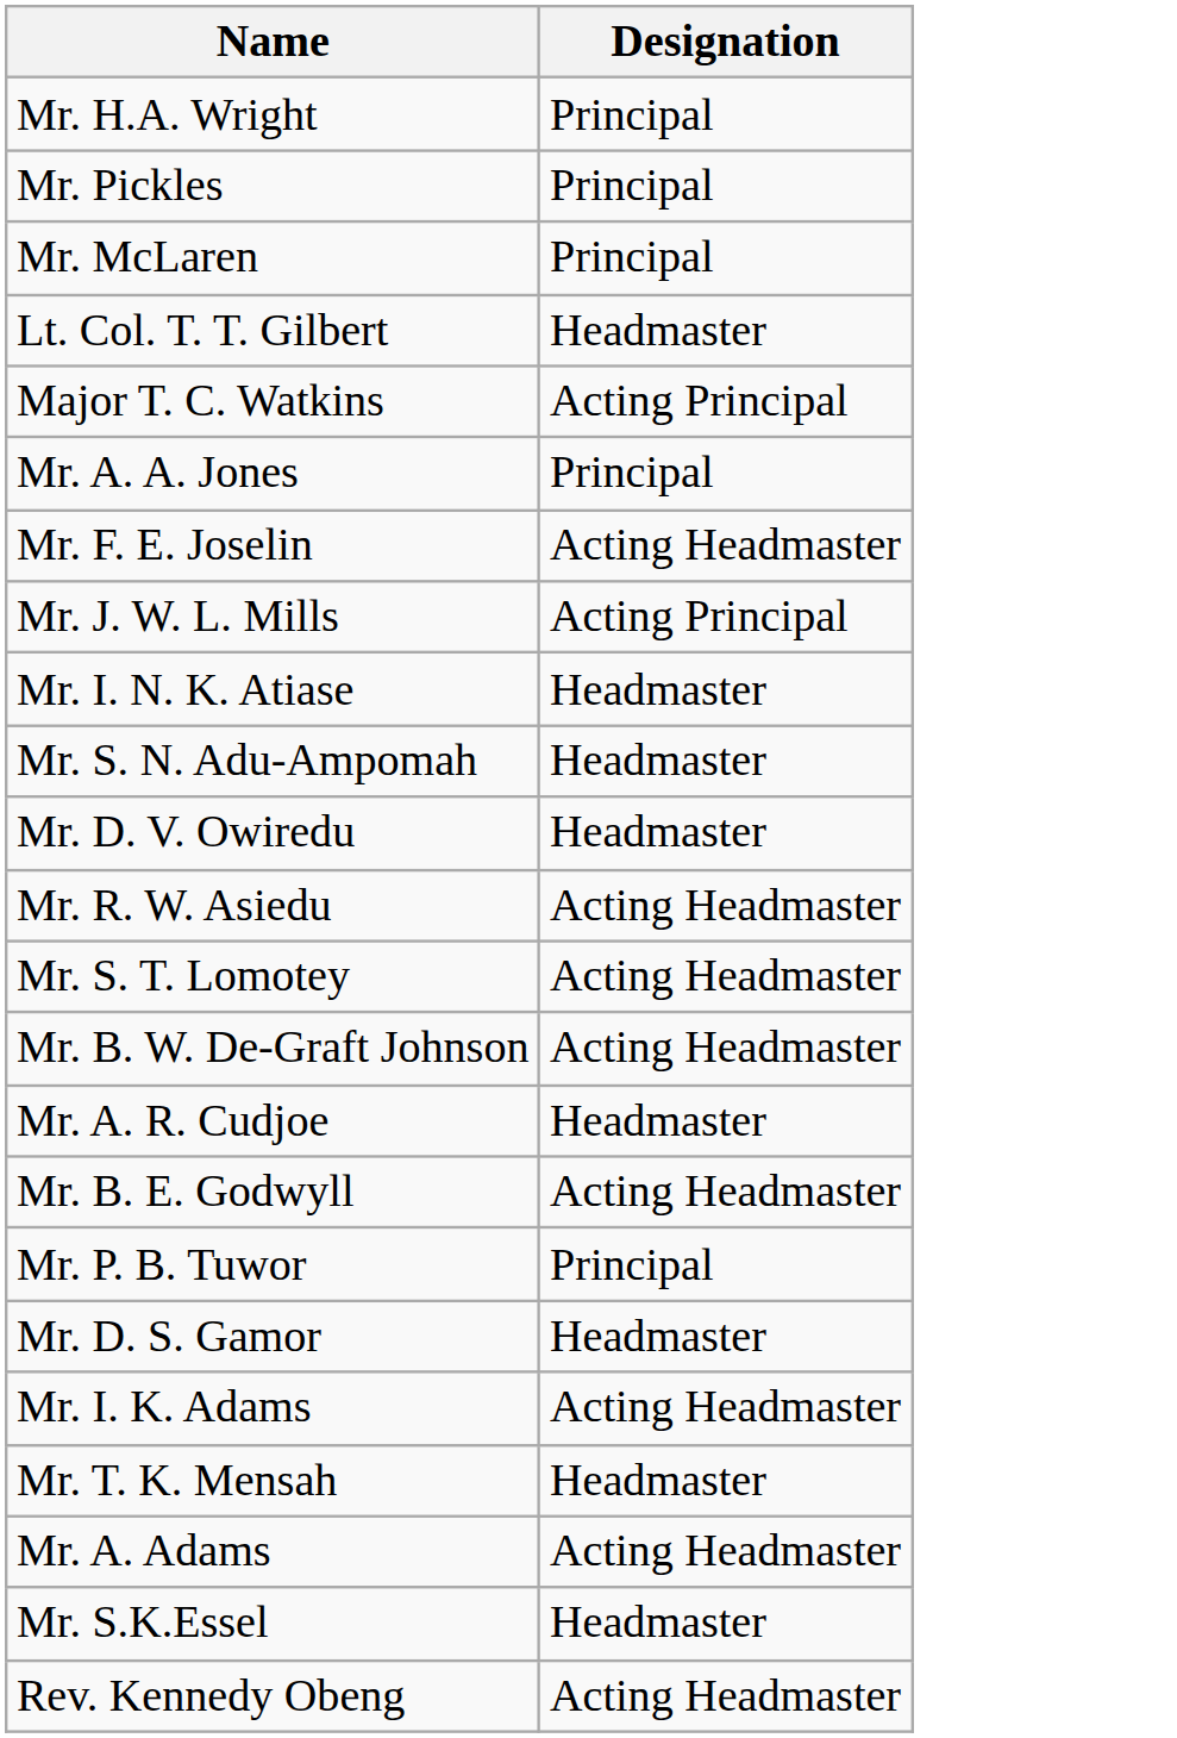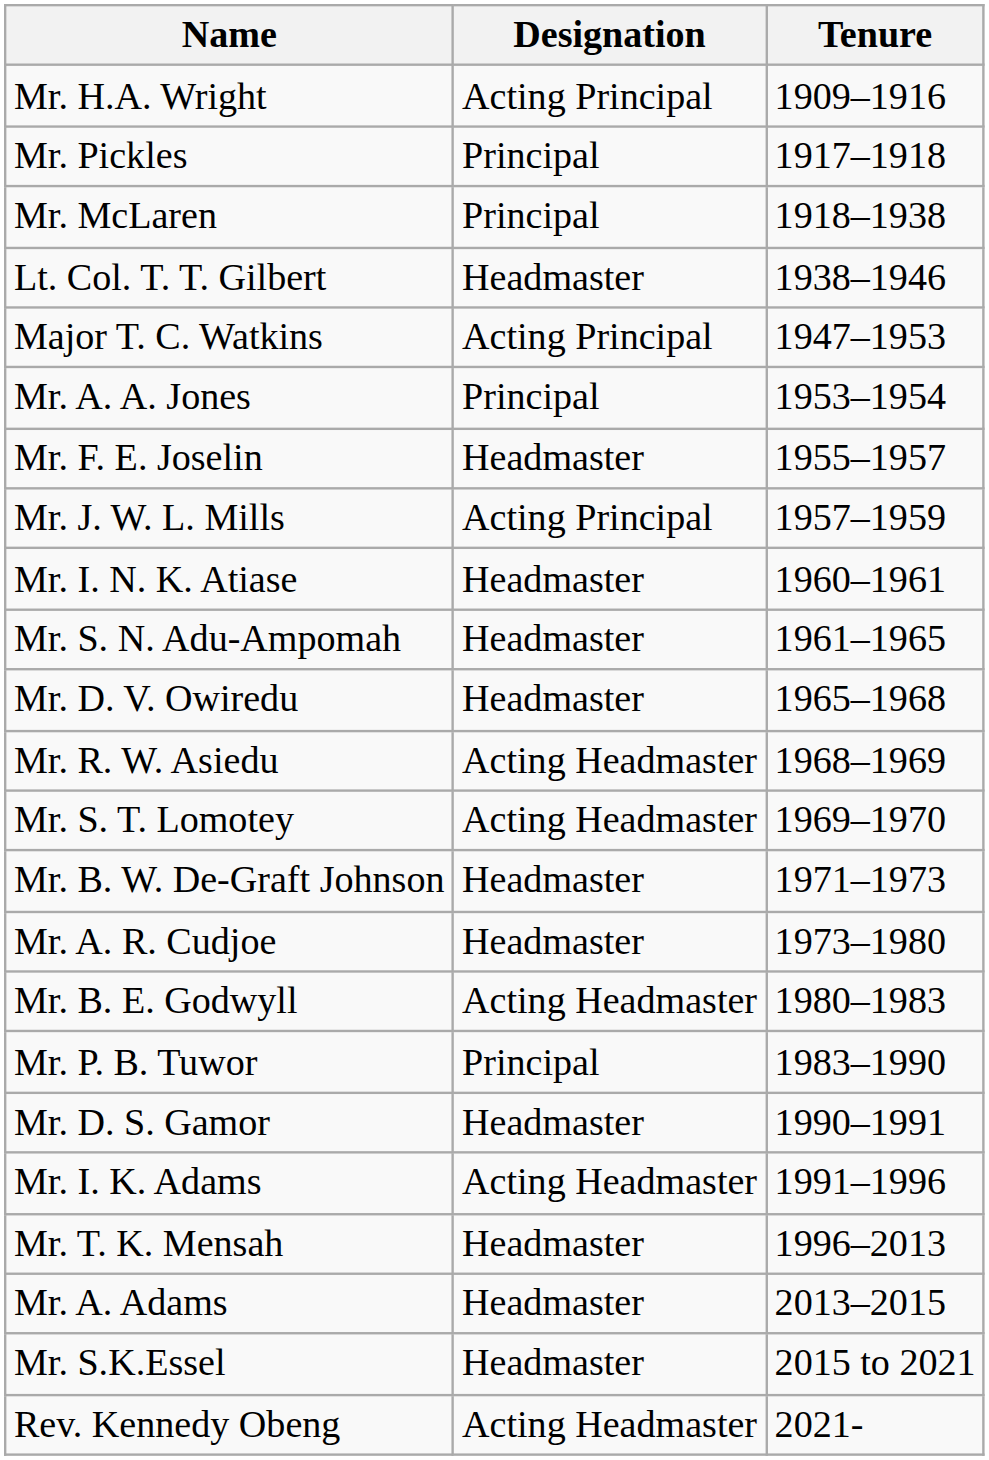+ column: Tenure | 1909–1916 | 1917–1918 | 1918–1938 | 1938–1946 | 1947–1953 | 1953–1954 | 1955–1957 | 1957–1959 | 1960–1961 | 1961–1965 | 1965–1968 | 1968–1969 | 1969–1970 | 1971–1973 | 1973–1980 | 1980–1983 | 1983–1990 | 1990–1991 | 1991–1996 | 1996–2013 | 2013–2015 | 2015 to 2021 | 2021-
Mr. H.A. Wright | Designation: Principal -> Acting Principal
Mr. F. E. Joselin | Designation: Acting Headmaster -> Headmaster
Mr. B. W. De-Graft Johnson | Designation: Acting Headmaster -> Headmaster
Mr. A. Adams | Designation: Acting Headmaster -> Headmaster
